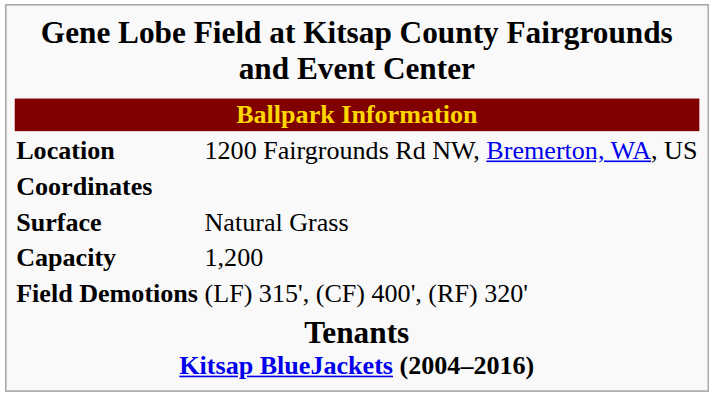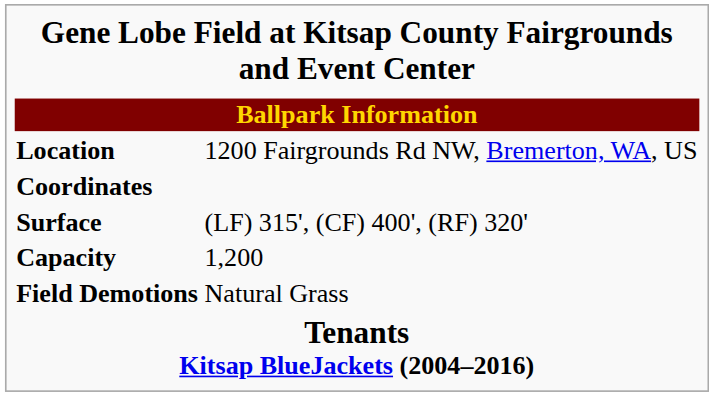Surface | column 2: Natural Grass -> (LF) 315', (CF) 400', (RF) 320'
Field Demotions | column 2: (LF) 315', (CF) 400', (RF) 320' -> Natural Grass
